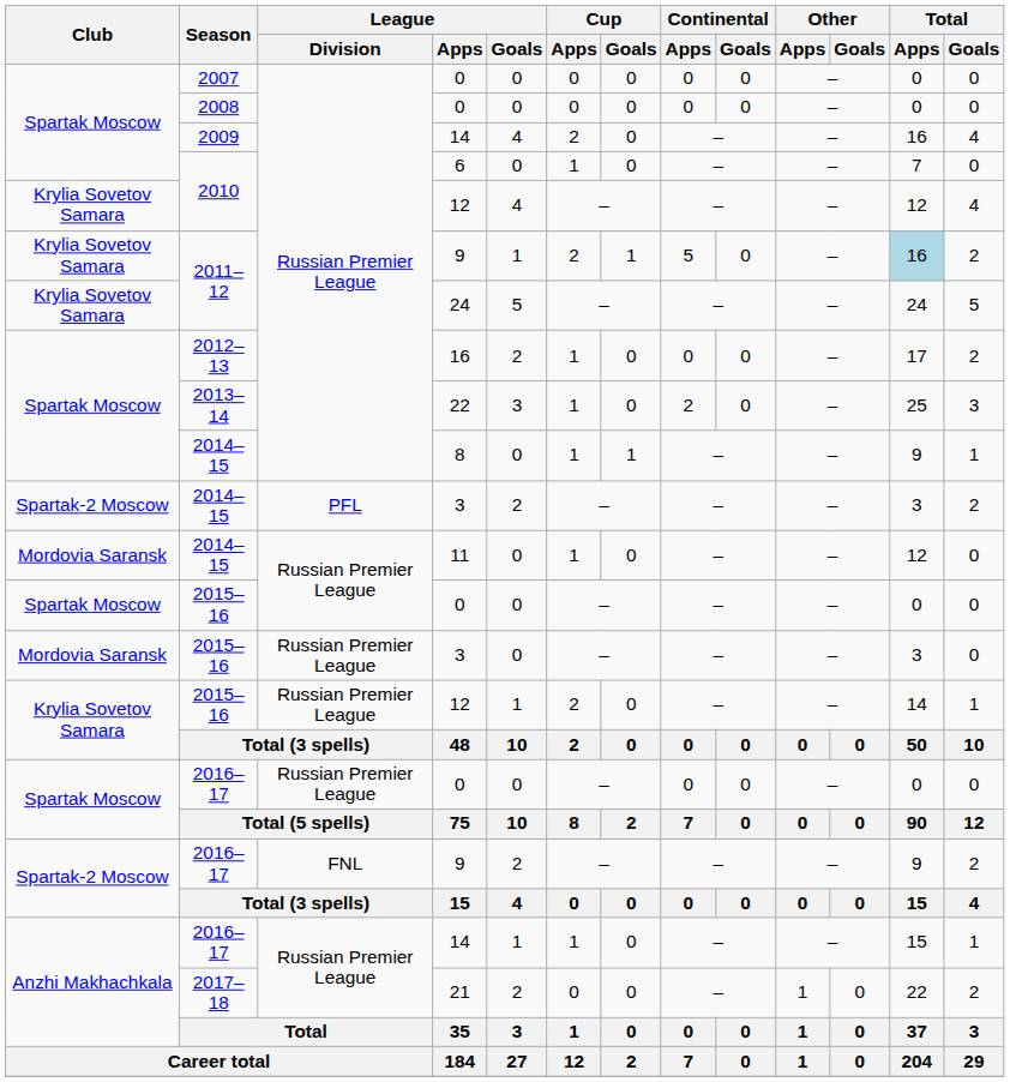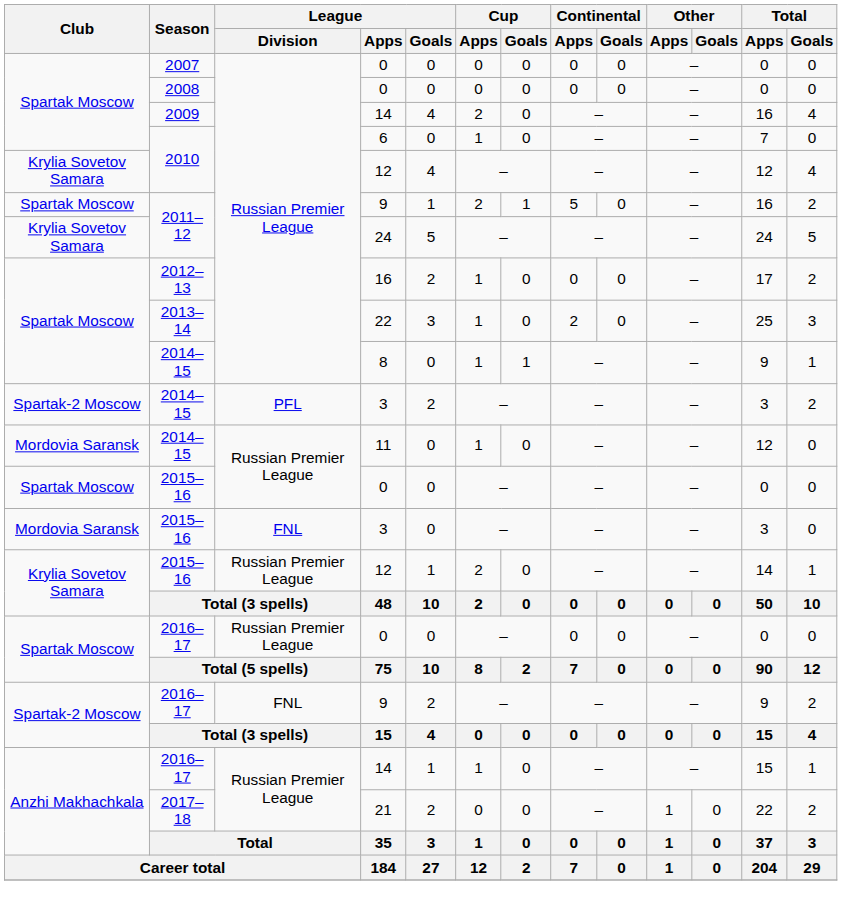2011–12 / 9 | Club: Krylia Sovetov Samara -> Spartak Moscow
2011–12 / 9 | Total / Apps: lightblue background -> no background
2015–16 / 3 | League / Division: Russian Premier League -> FNL
